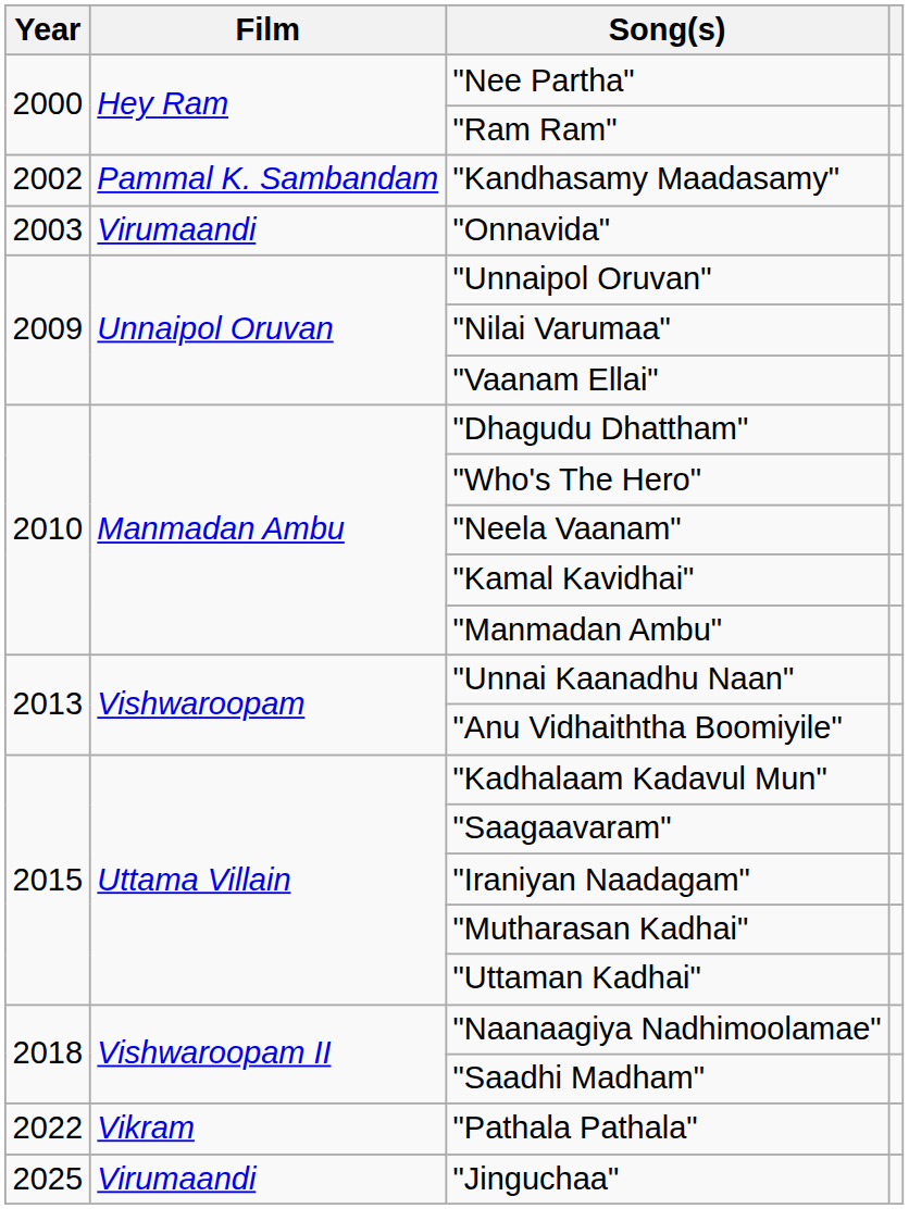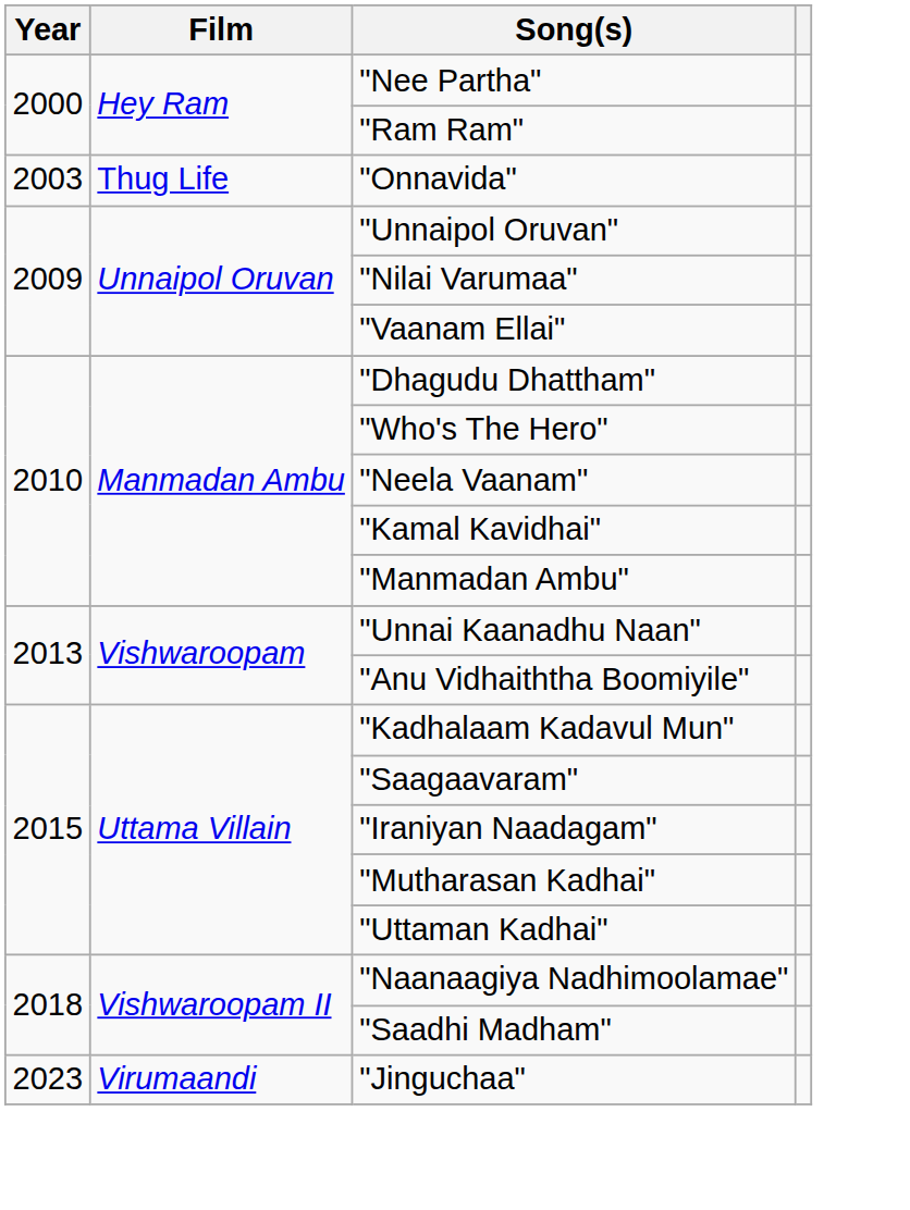- row: 2002 | Pammal K. Sambandam | "Kandhasamy Maadasamy"
"Onnavida" | Film: Virumaandi -> Thug Life
- row: 2022 | Vikram | "Pathala Pathala"
"Jinguchaa" | Year: 2025 -> 2023
